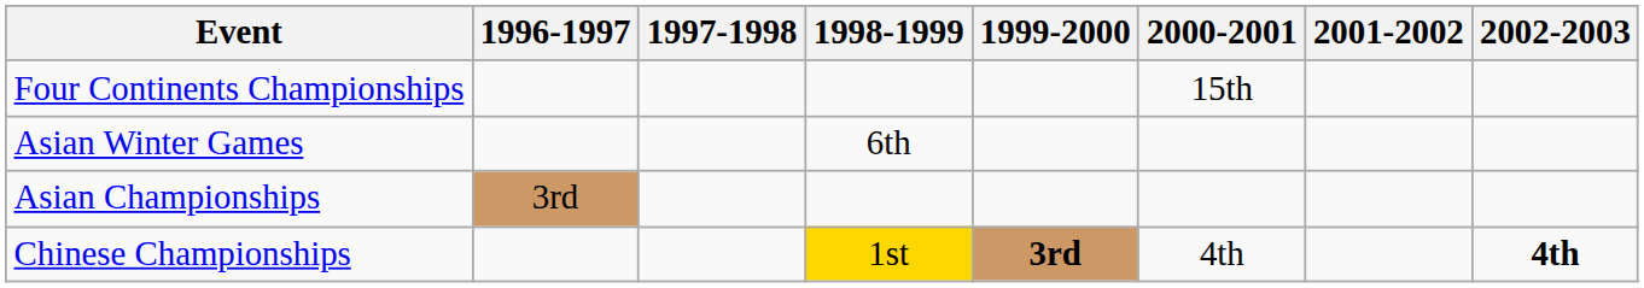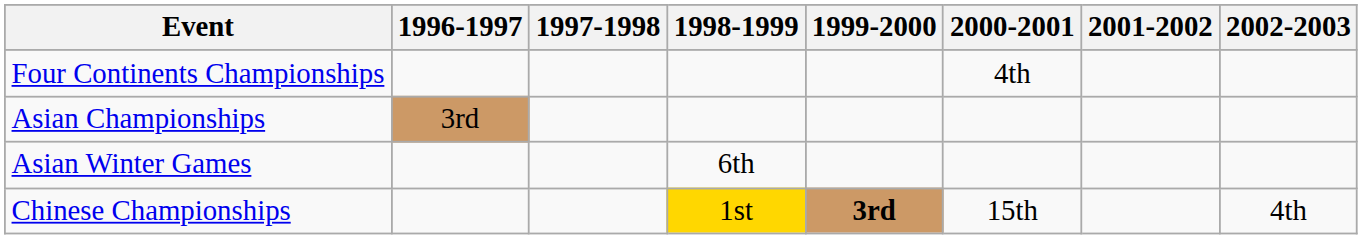Four Continents Championships | 2000-2001: 15th -> 4th
rows swapped: Asian Winter Games <-> Asian Championships
Chinese Championships | 2000-2001: 4th -> 15th
Chinese Championships | 2002-2003: bold -> normal
